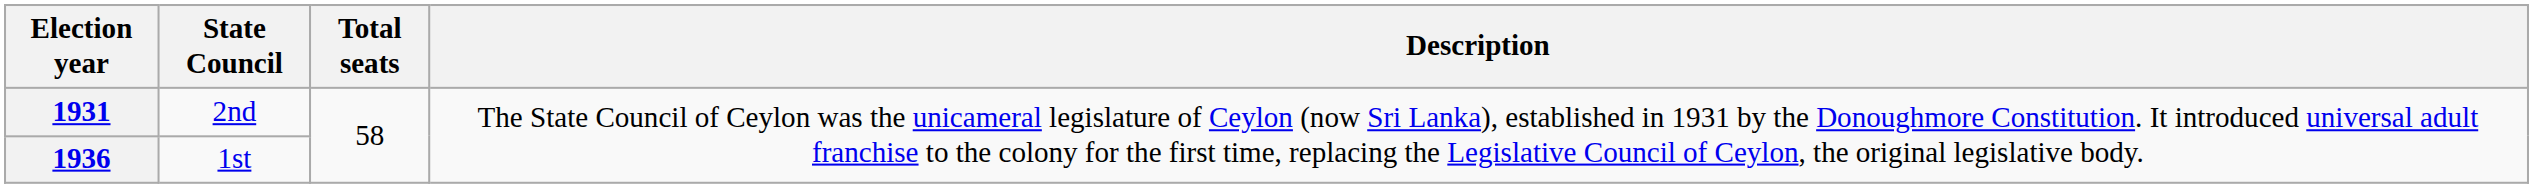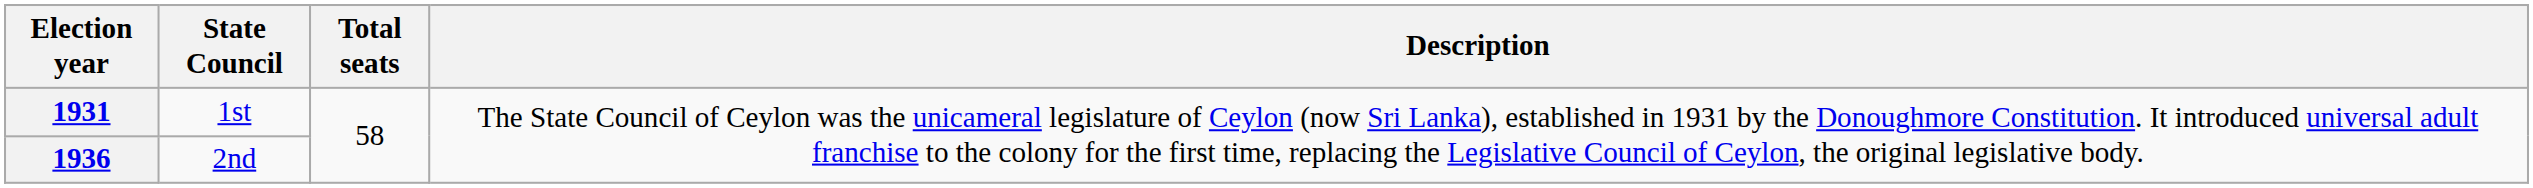1931 | State Council: 2nd -> 1st
1936 | State Council: 1st -> 2nd
